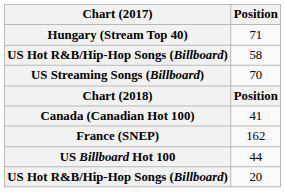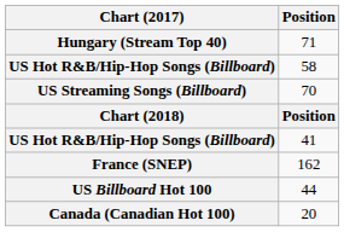41 | Chart (2017): Canada (Canadian Hot 100) -> US Hot R&B/Hip-Hop Songs (Billboard)
20 | Chart (2017): US Hot R&B/Hip-Hop Songs (Billboard) -> Canada (Canadian Hot 100)
